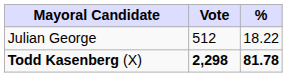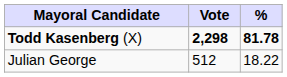rows swapped: Todd Kasenberg (X) <-> Julian George
